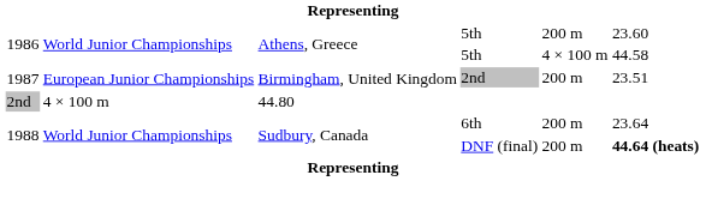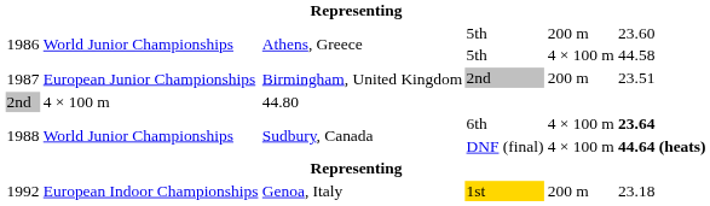6th | column 5: 200 m -> 4 × 100 m
6th | column 6: normal -> bold
DNF (final) | column 5: 200 m -> 4 × 100 m
+ row: 1992 | European Indoor Championships | Genoa, Italy | 1st | 200 m | 23.18
